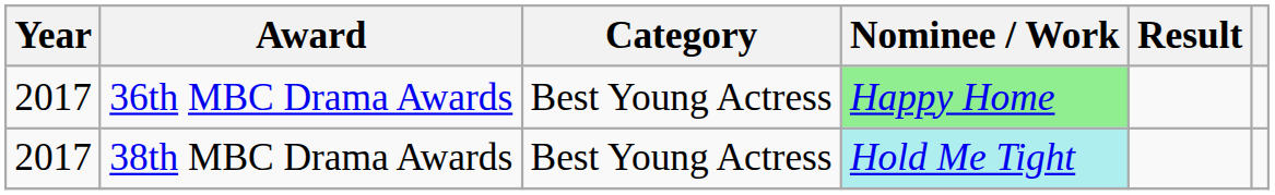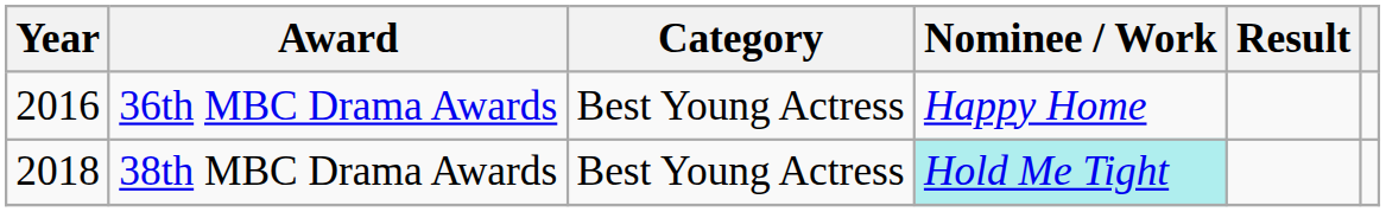36th MBC Drama Awards | Year: 2017 -> 2016
36th MBC Drama Awards | Nominee / Work: lightgreen background -> no background
38th MBC Drama Awards | Year: 2017 -> 2018
